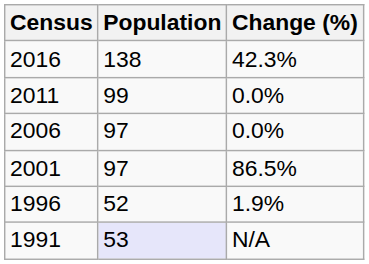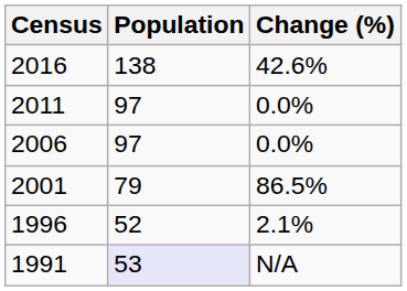2016 | Change (%): 42.3% -> 42.6%
2011 | Population: 99 -> 97
2001 | Population: 97 -> 79
1996 | Change (%): 1.9% -> 2.1%
